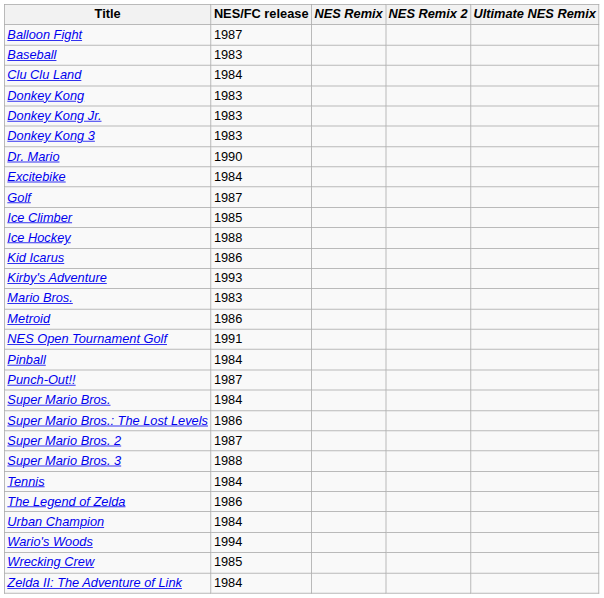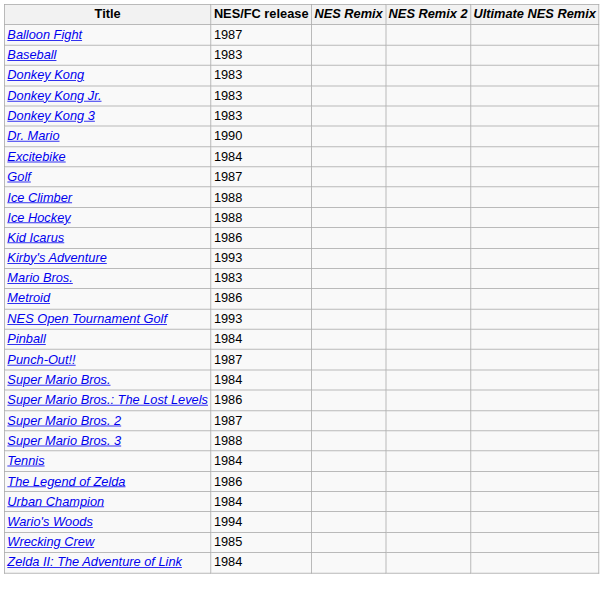- row: Clu Clu Land | 1984
Ice Climber | NES/FC release: 1985 -> 1988
NES Open Tournament Golf | NES/FC release: 1991 -> 1993
